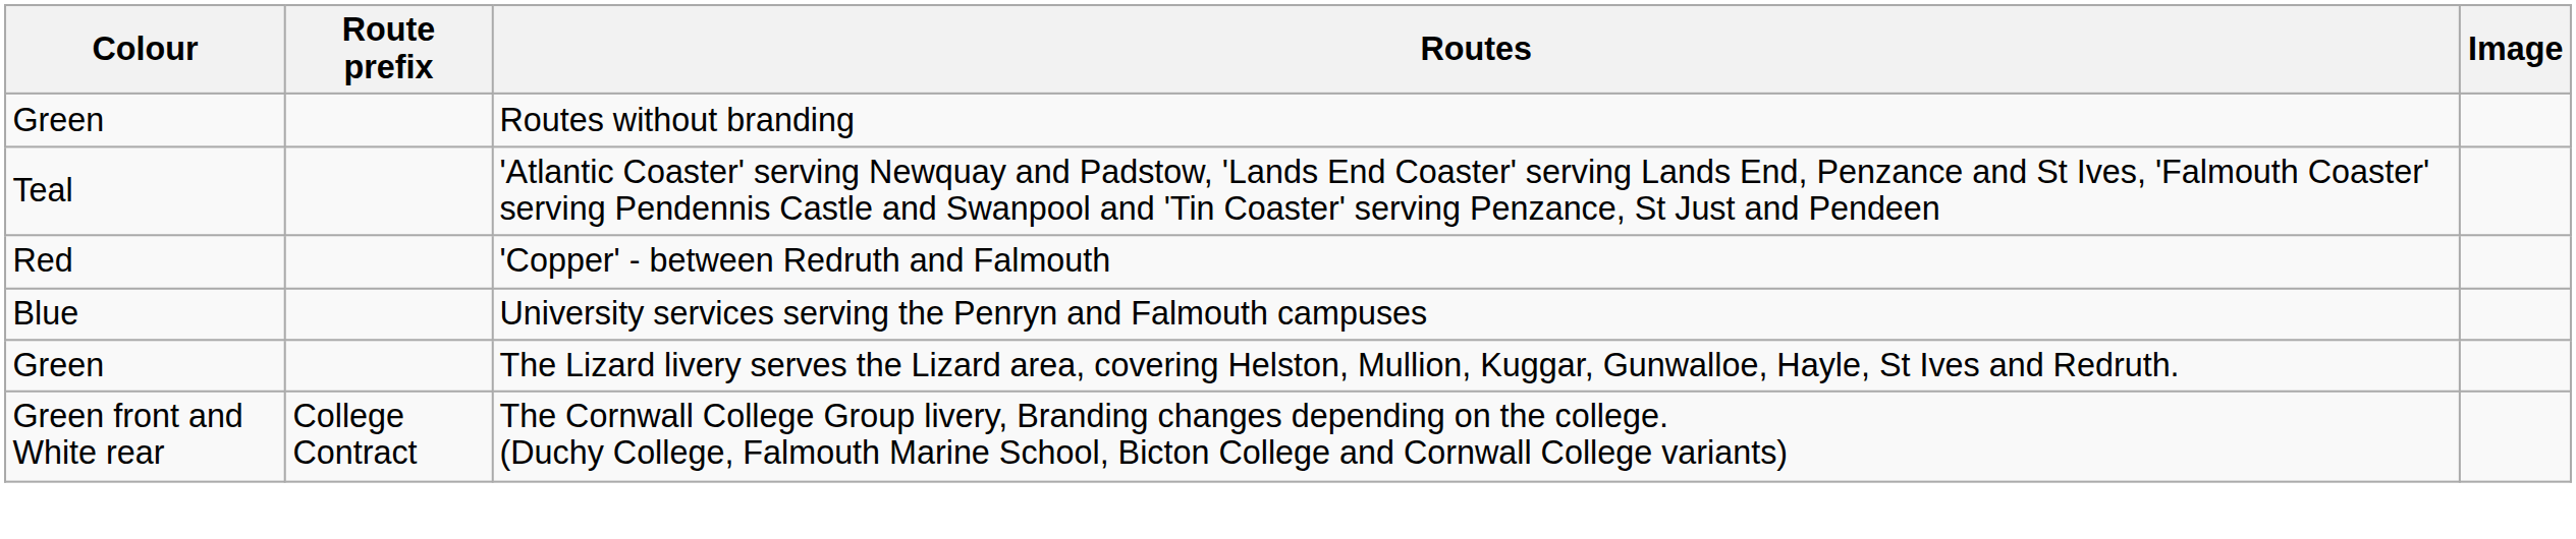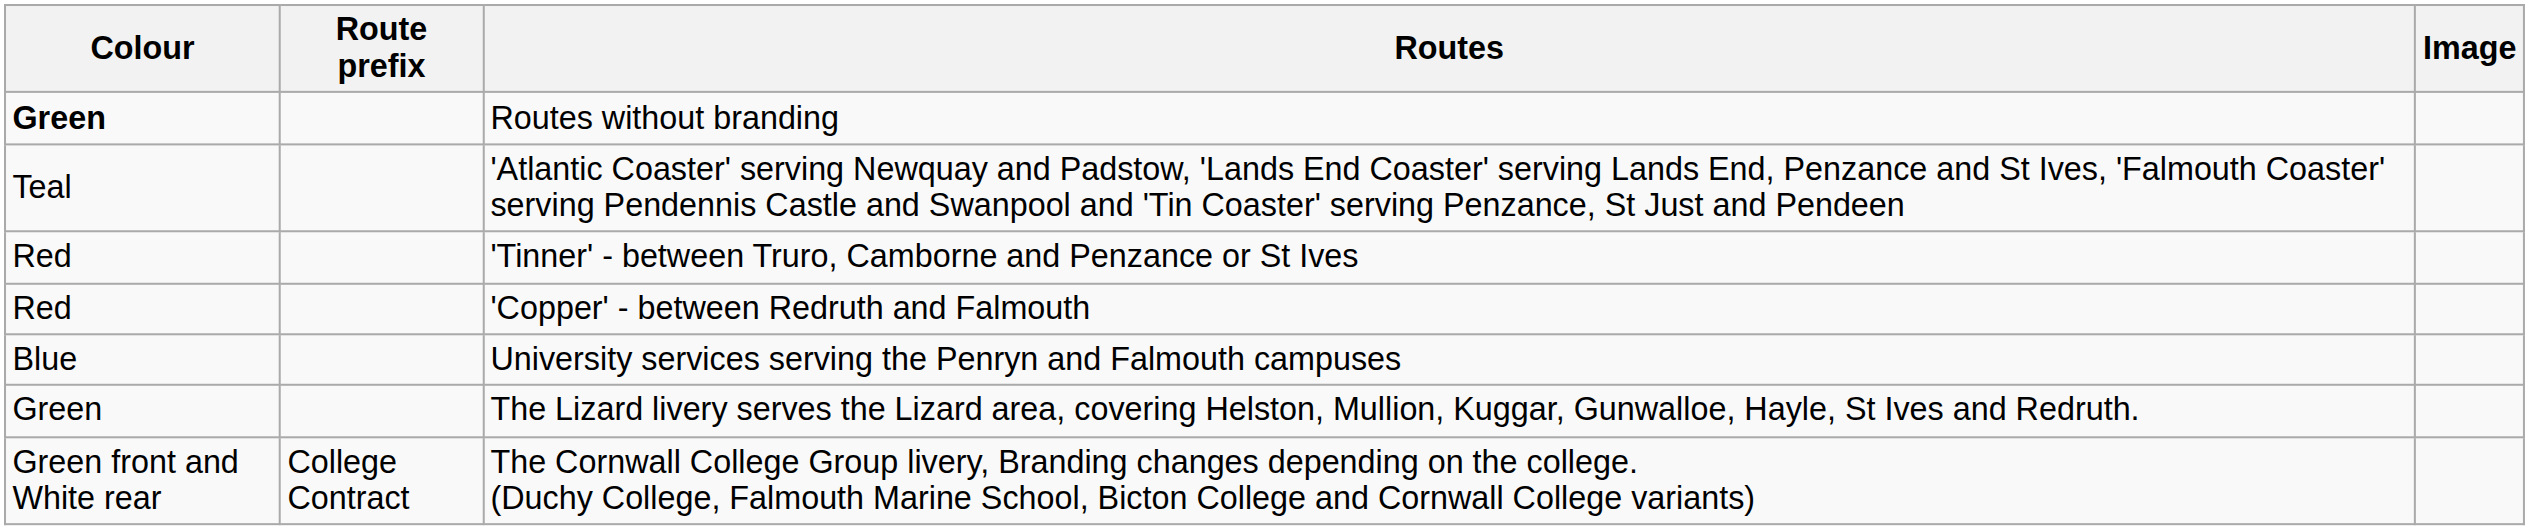Routes without branding | Colour: normal -> bold
+ row: Red | 'Tinner' - between Truro, Camborne and Penzance or St Ives
